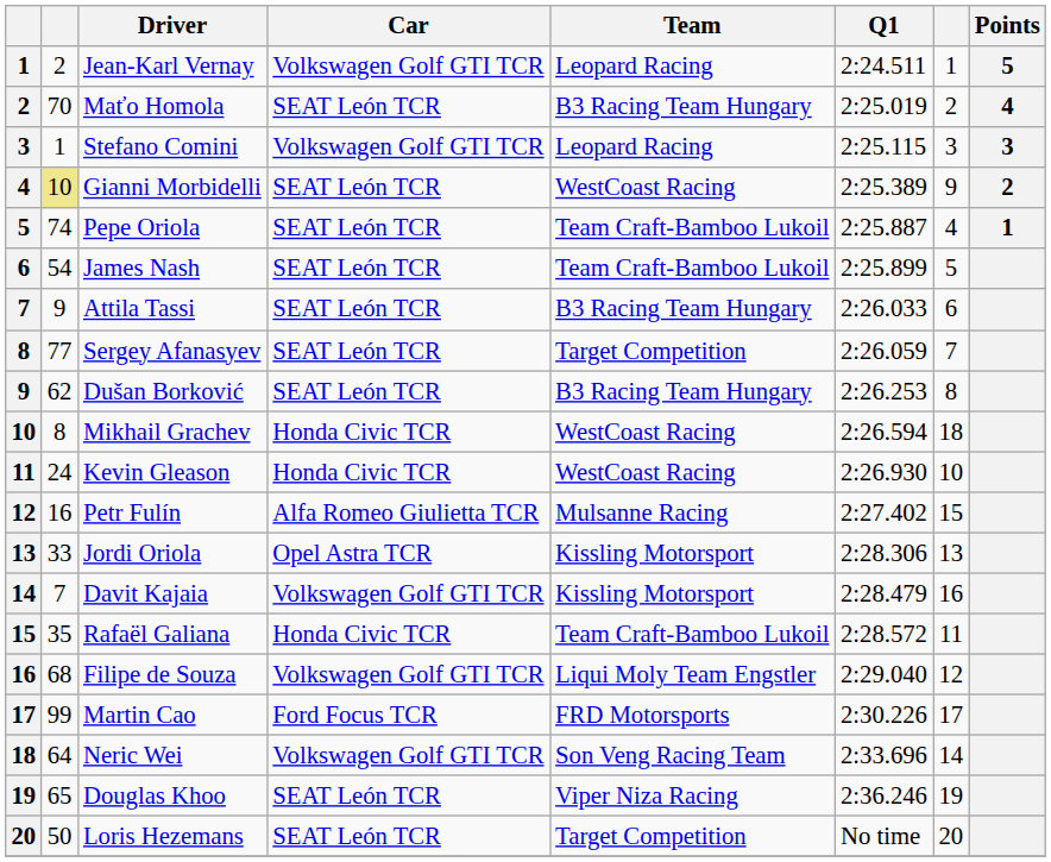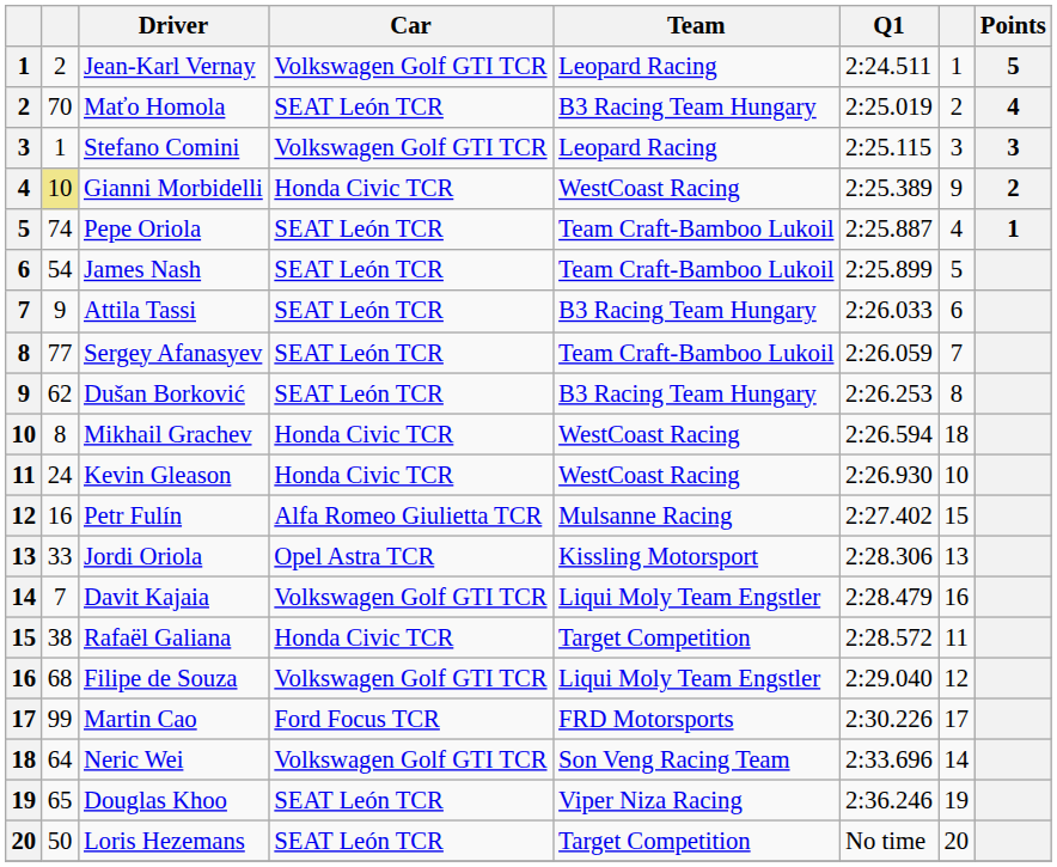Gianni Morbidelli | Car: SEAT León TCR -> Honda Civic TCR
Sergey Afanasyev | Team: Target Competition -> Team Craft-Bamboo Lukoil
Davit Kajaia | Team: Kissling Motorsport -> Liqui Moly Team Engstler
Rafaël Galiana | column 2: 35 -> 38
Rafaël Galiana | Team: Team Craft-Bamboo Lukoil -> Target Competition
